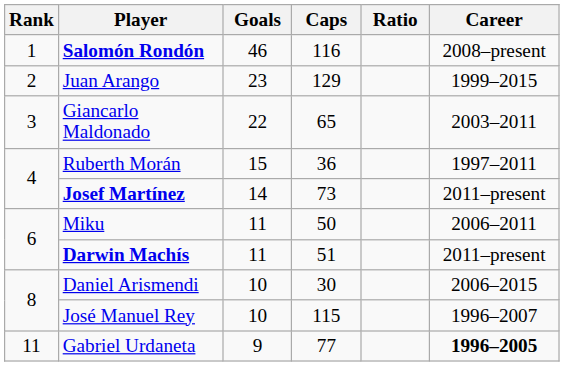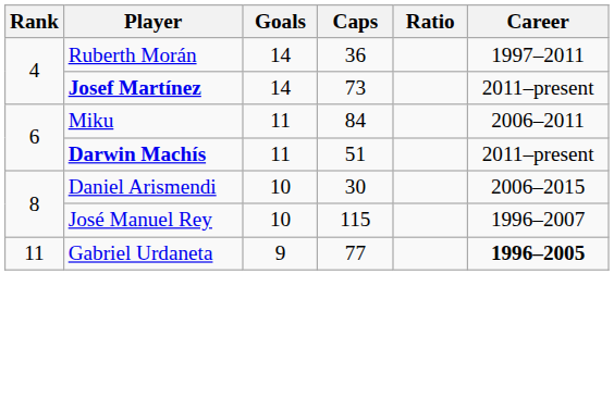- row: 1 | Salomón Rondón | 46 | 116 | 2008–present
- row: 2 | Juan Arango | 23 | 129 | 1999–2015
- row: 3 | Giancarlo Maldonado | 22 | 65 | 2003–2011
Ruberth Morán | Goals: 15 -> 14
Miku | Caps: 50 -> 84
